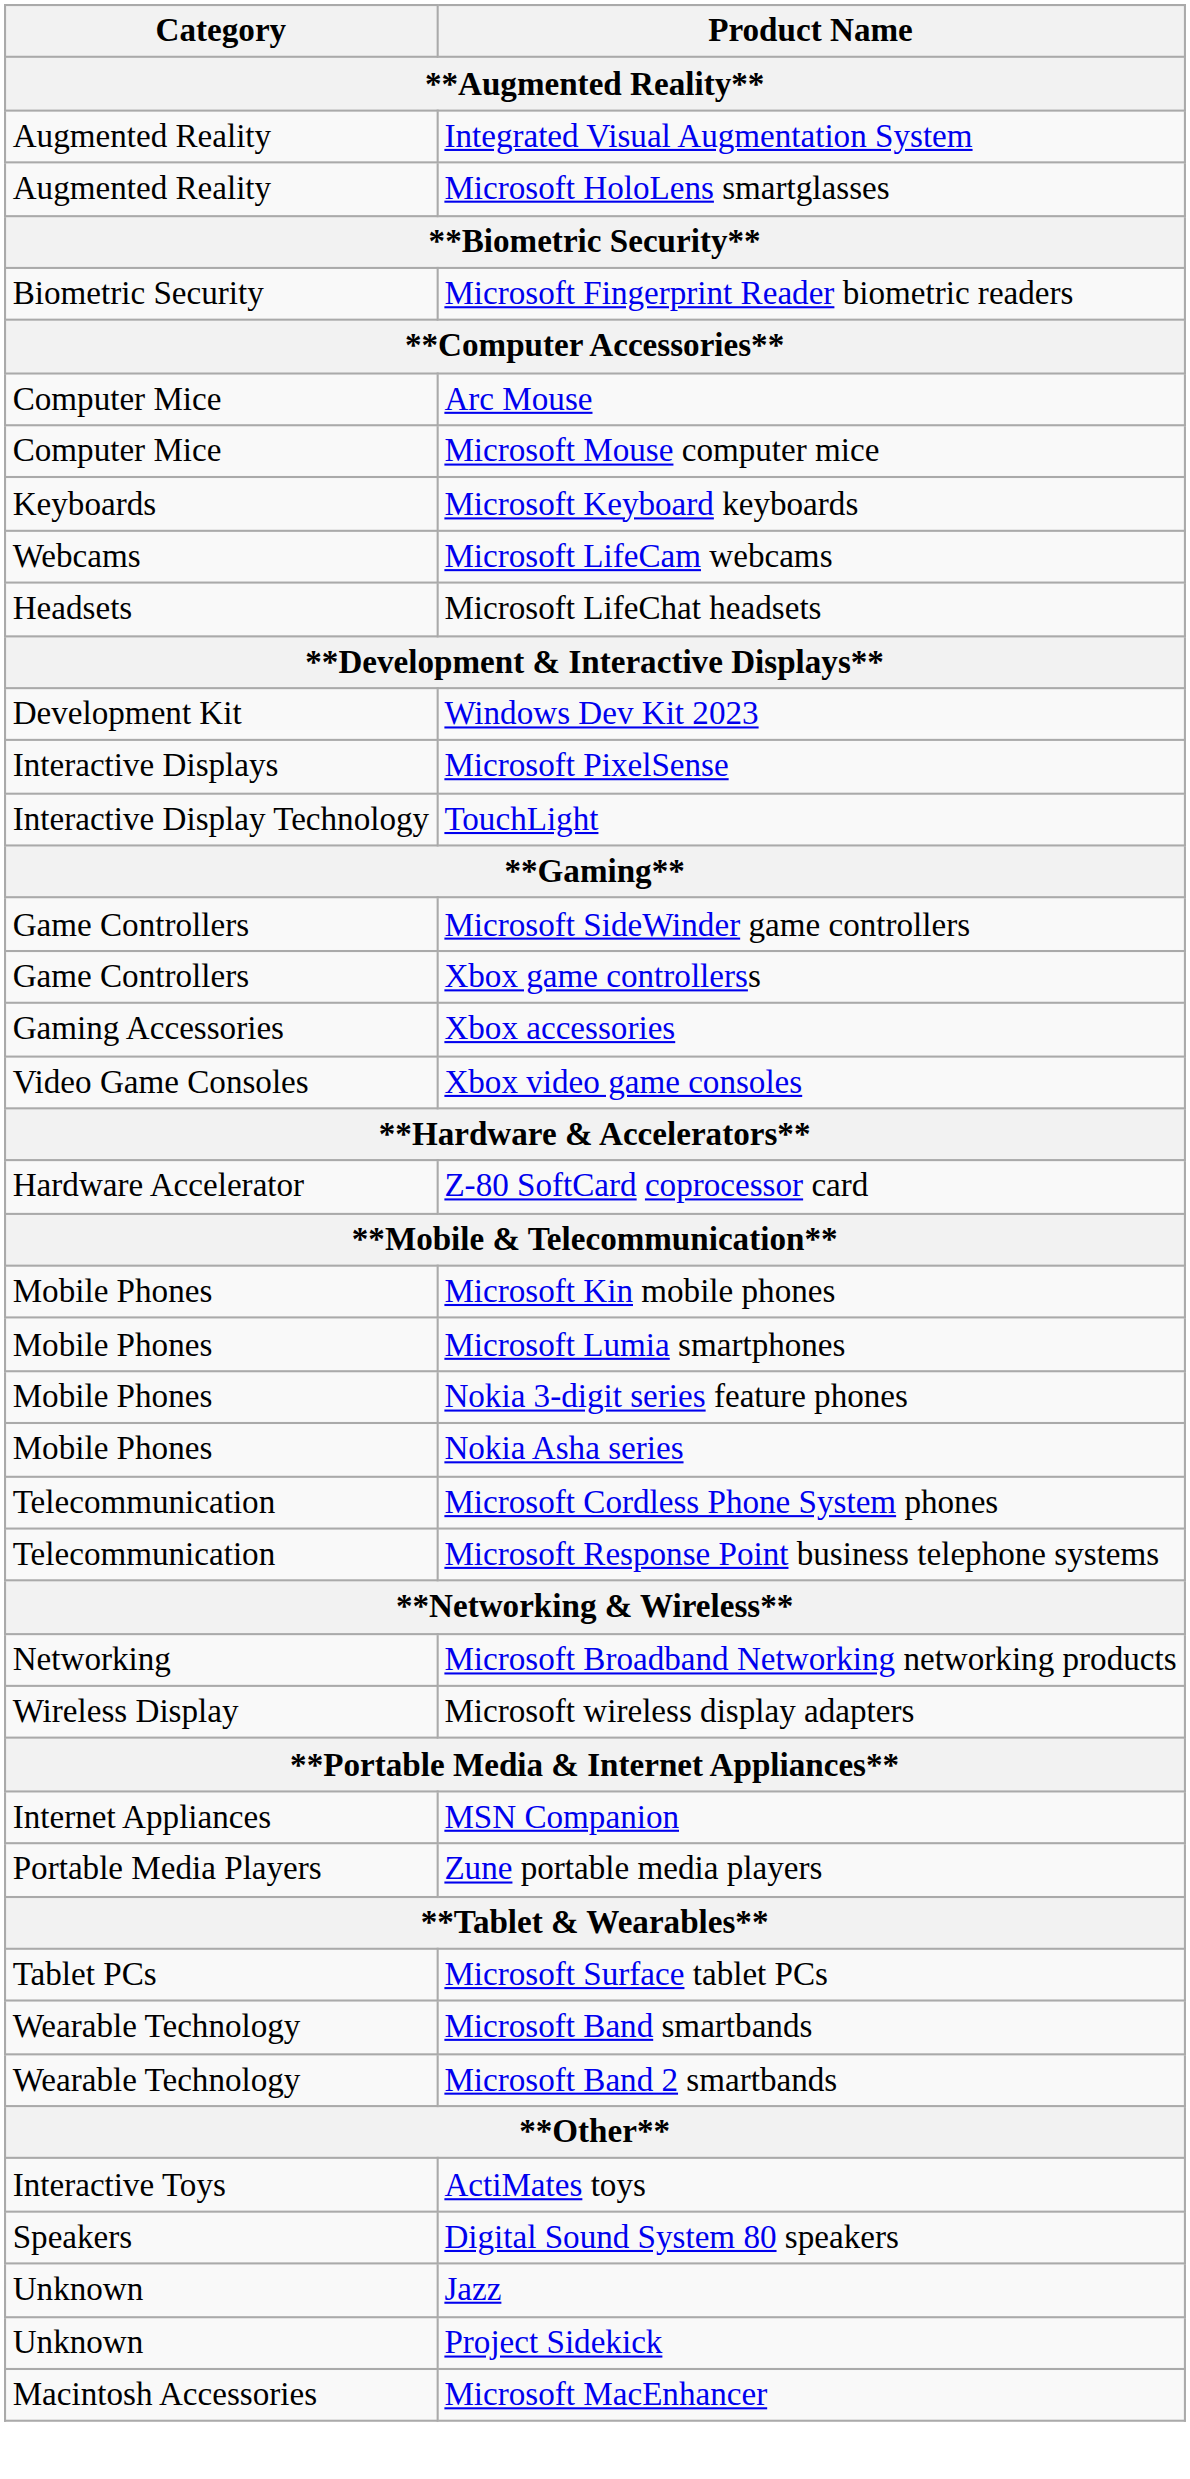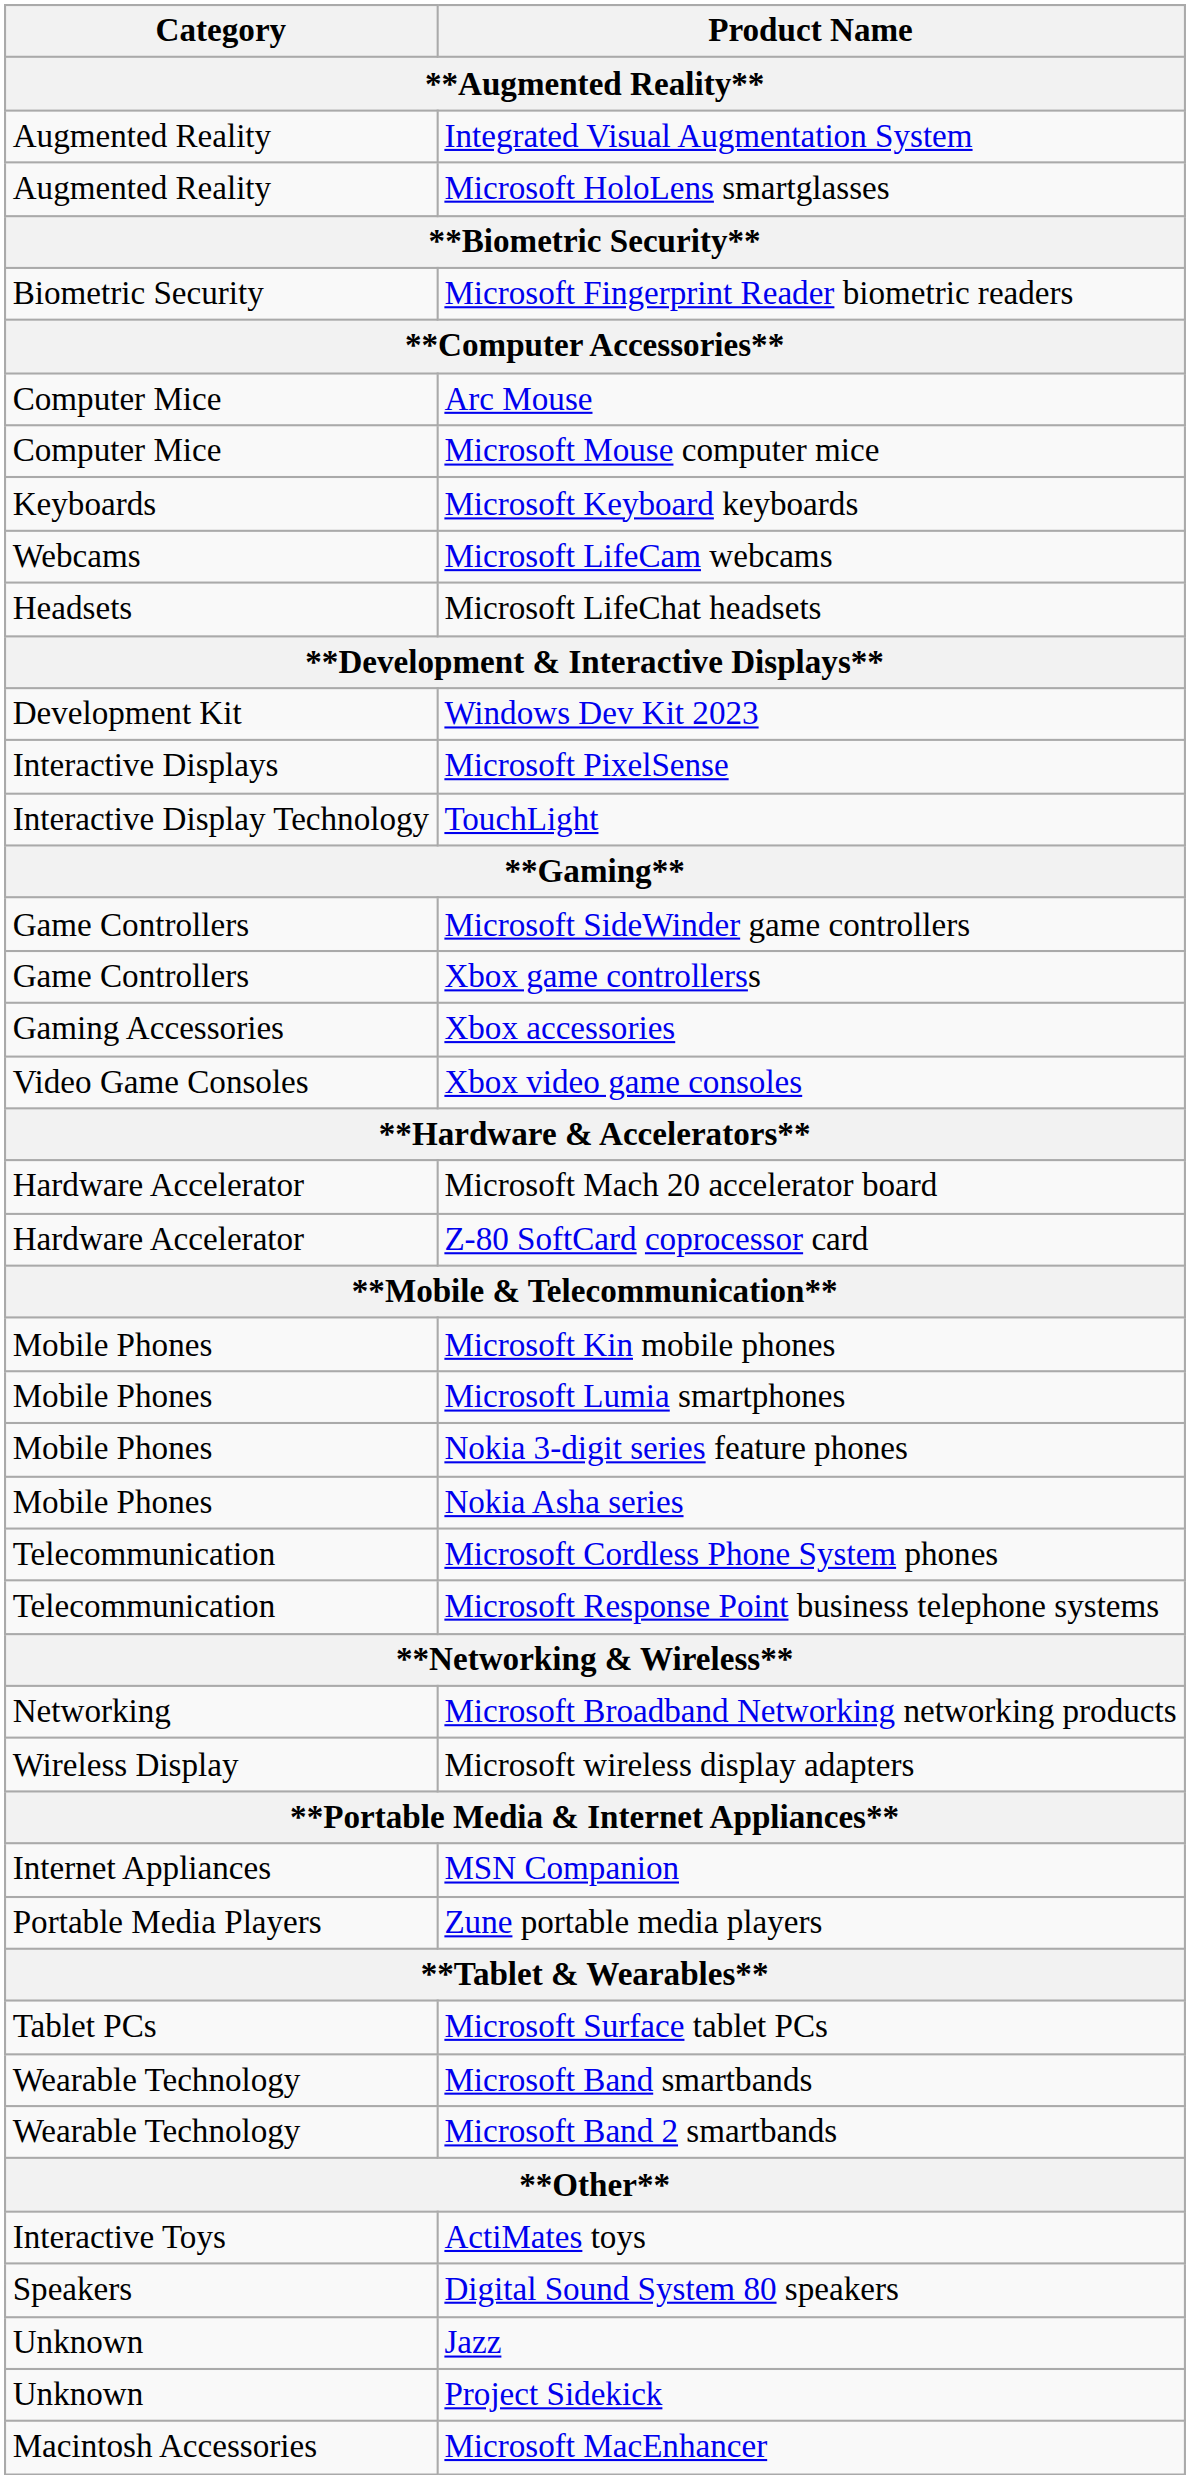+ row: Hardware Accelerator | Microsoft Mach 20 accelerator board
